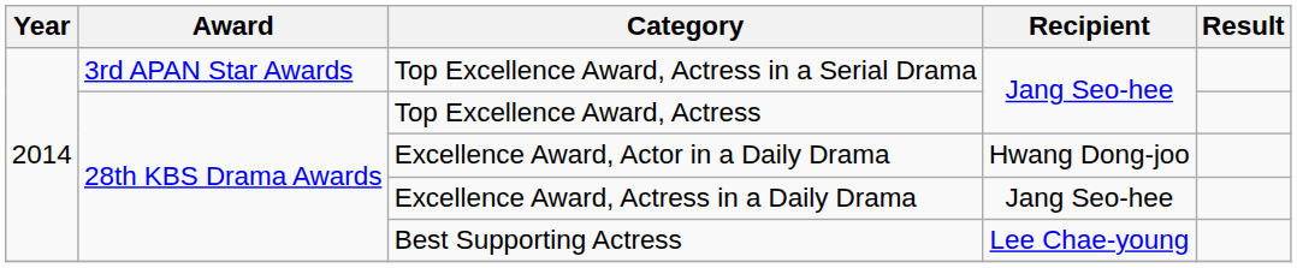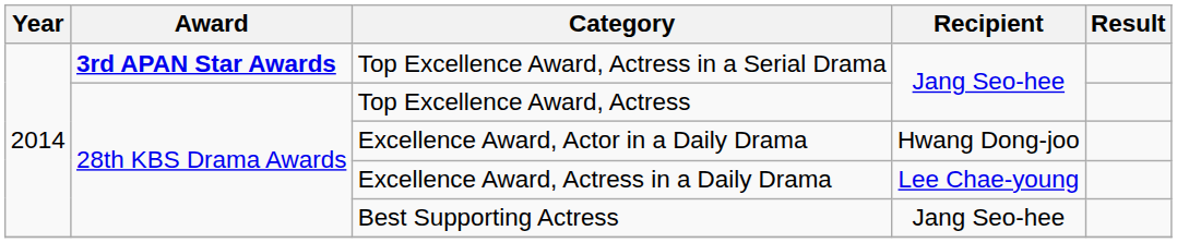Top Excellence Award, Actress in a Serial Drama | Award: normal -> bold
Excellence Award, Actress in a Daily Drama | Recipient: Jang Seo-hee -> Lee Chae-young
Best Supporting Actress | Recipient: Lee Chae-young -> Jang Seo-hee
